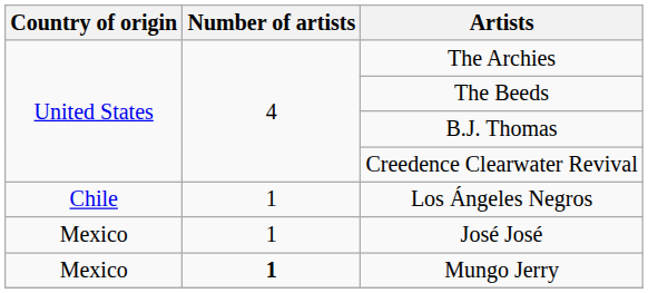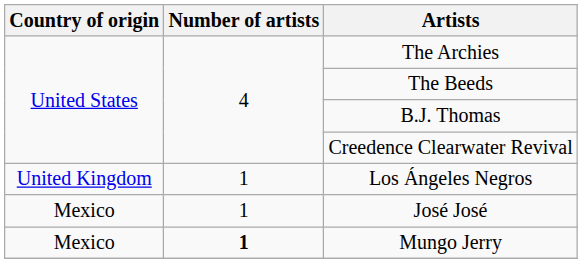Los Ángeles Negros | Country of origin: Chile -> United Kingdom
